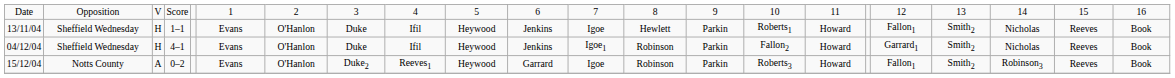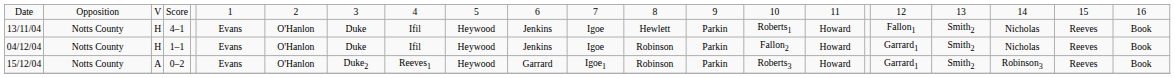13/11/04 | column 2: Sheffield Wednesday -> Notts County
13/11/04 | column 4: 1–1 -> 4–1
04/12/04 | column 2: Sheffield Wednesday -> Notts County
04/12/04 | column 4: 4–1 -> 1–1
04/12/04 | column 12: Igoe1 -> Igoe
15/12/04 | column 12: Igoe -> Igoe1
15/12/04 | column 18: Fallon1 -> Garrard1
